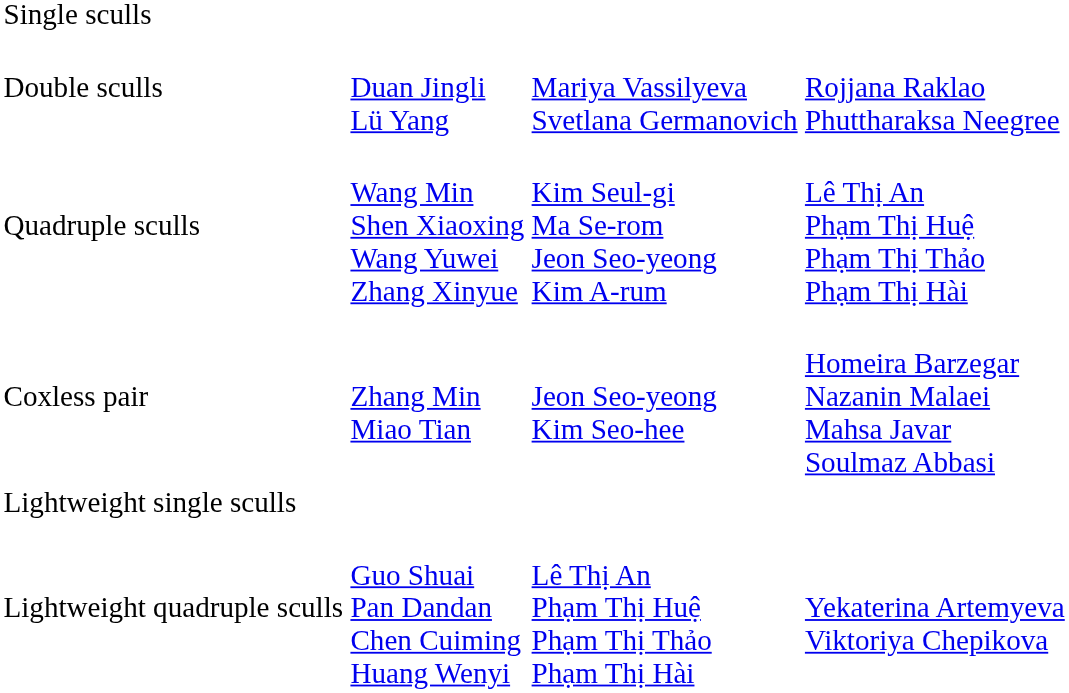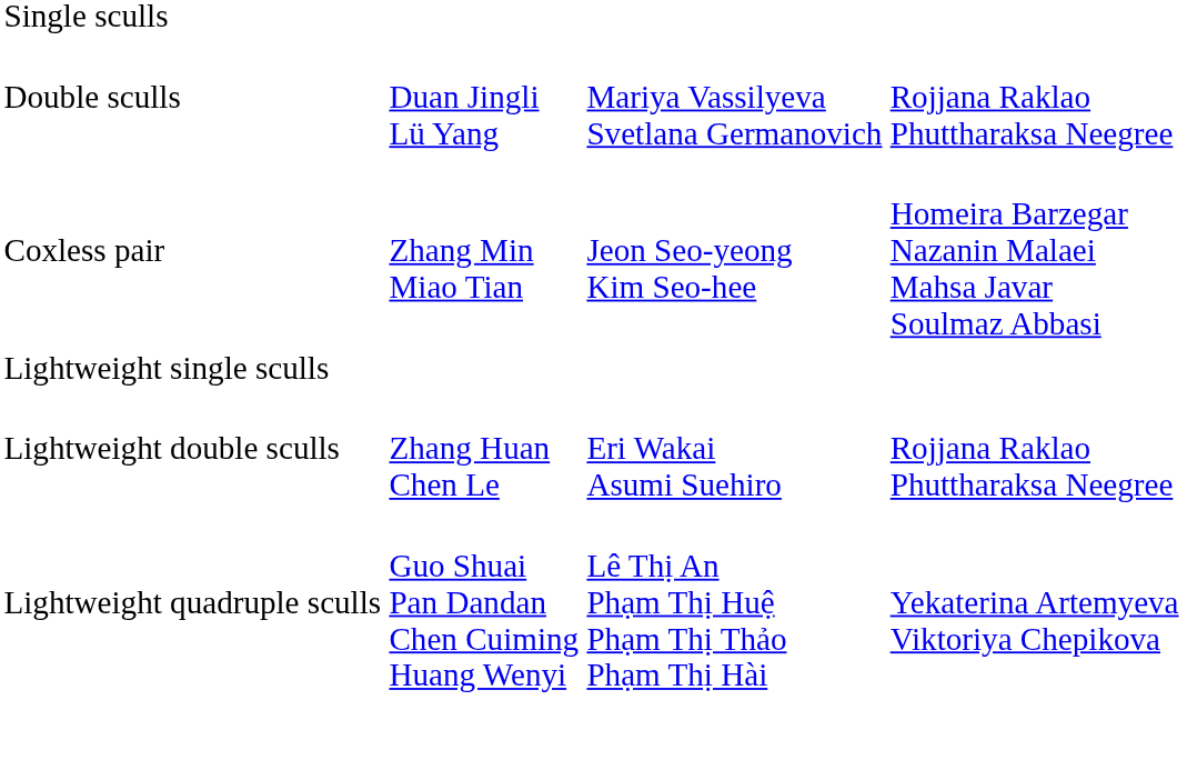- row: Quadruple sculls | Wang Min Shen Xiaoxing Wang Yuwei Zhang Xinyue | Kim Seul-gi Ma Se-rom Jeon Seo-yeong Kim A-rum | Lê Thị An Phạm Thị Huệ Phạm Thị Thảo Phạm Thị Hài
+ row: Lightweight double sculls | Zhang Huan Chen Le | Eri Wakai Asumi Suehiro | Rojjana Raklao Phuttharaksa Neegree
